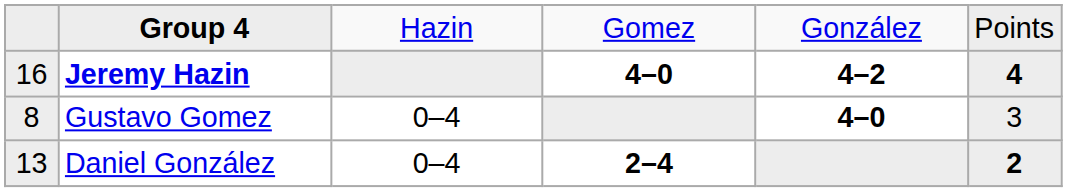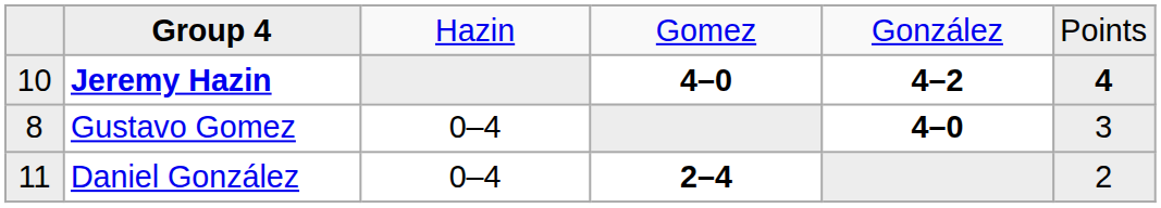Jeremy Hazin | column 1: 16 -> 10
Daniel González | column 1: 13 -> 11
Daniel González | column 6: bold -> normal
